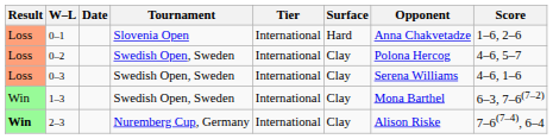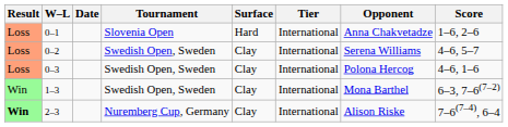columns swapped: Tier <-> Surface
0–2 | Opponent: Polona Hercog -> Serena Williams
0–3 | Opponent: Serena Williams -> Polona Hercog
